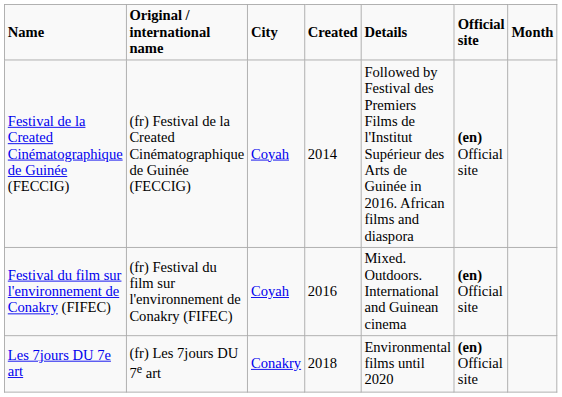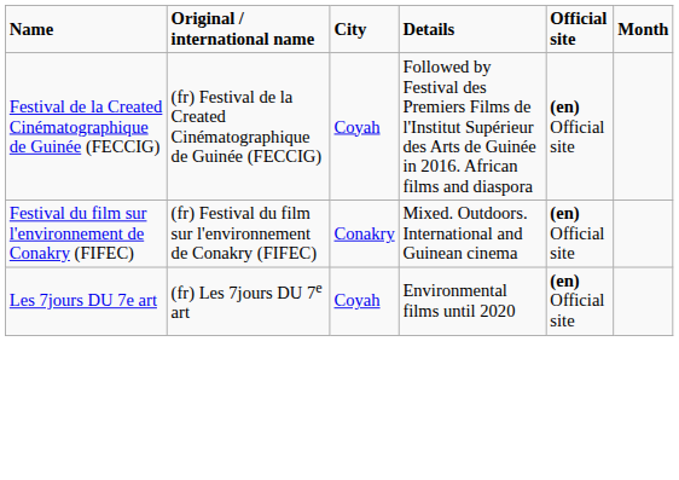- column: Created | 2014 | 2016 | 2018
Festival du film sur l'environnement de Conakry (FIFEC) | City: Coyah -> Conakry
Les 7jours DU 7e art | City: Conakry -> Coyah
